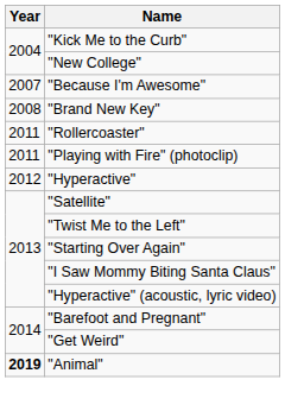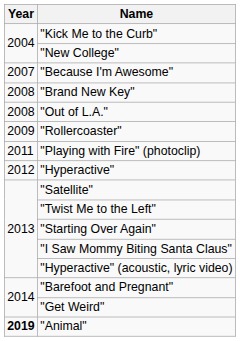+ row: 2008 | "Out of L.A."
"Rollercoaster" | Year: 2011 -> 2009
